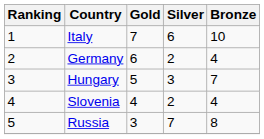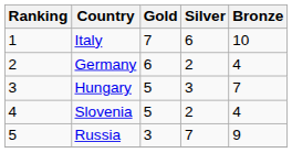Slovenia | Gold: 4 -> 5
Russia | Bronze: 8 -> 9
